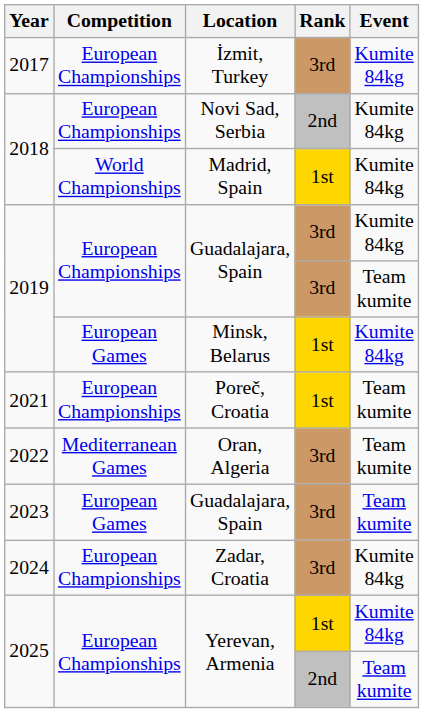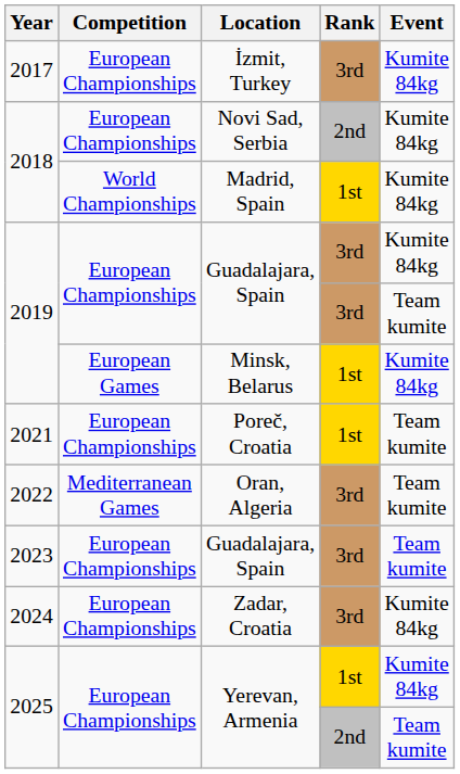2023 / Guadalajara, Spain | Competition: European Games -> European Championships
